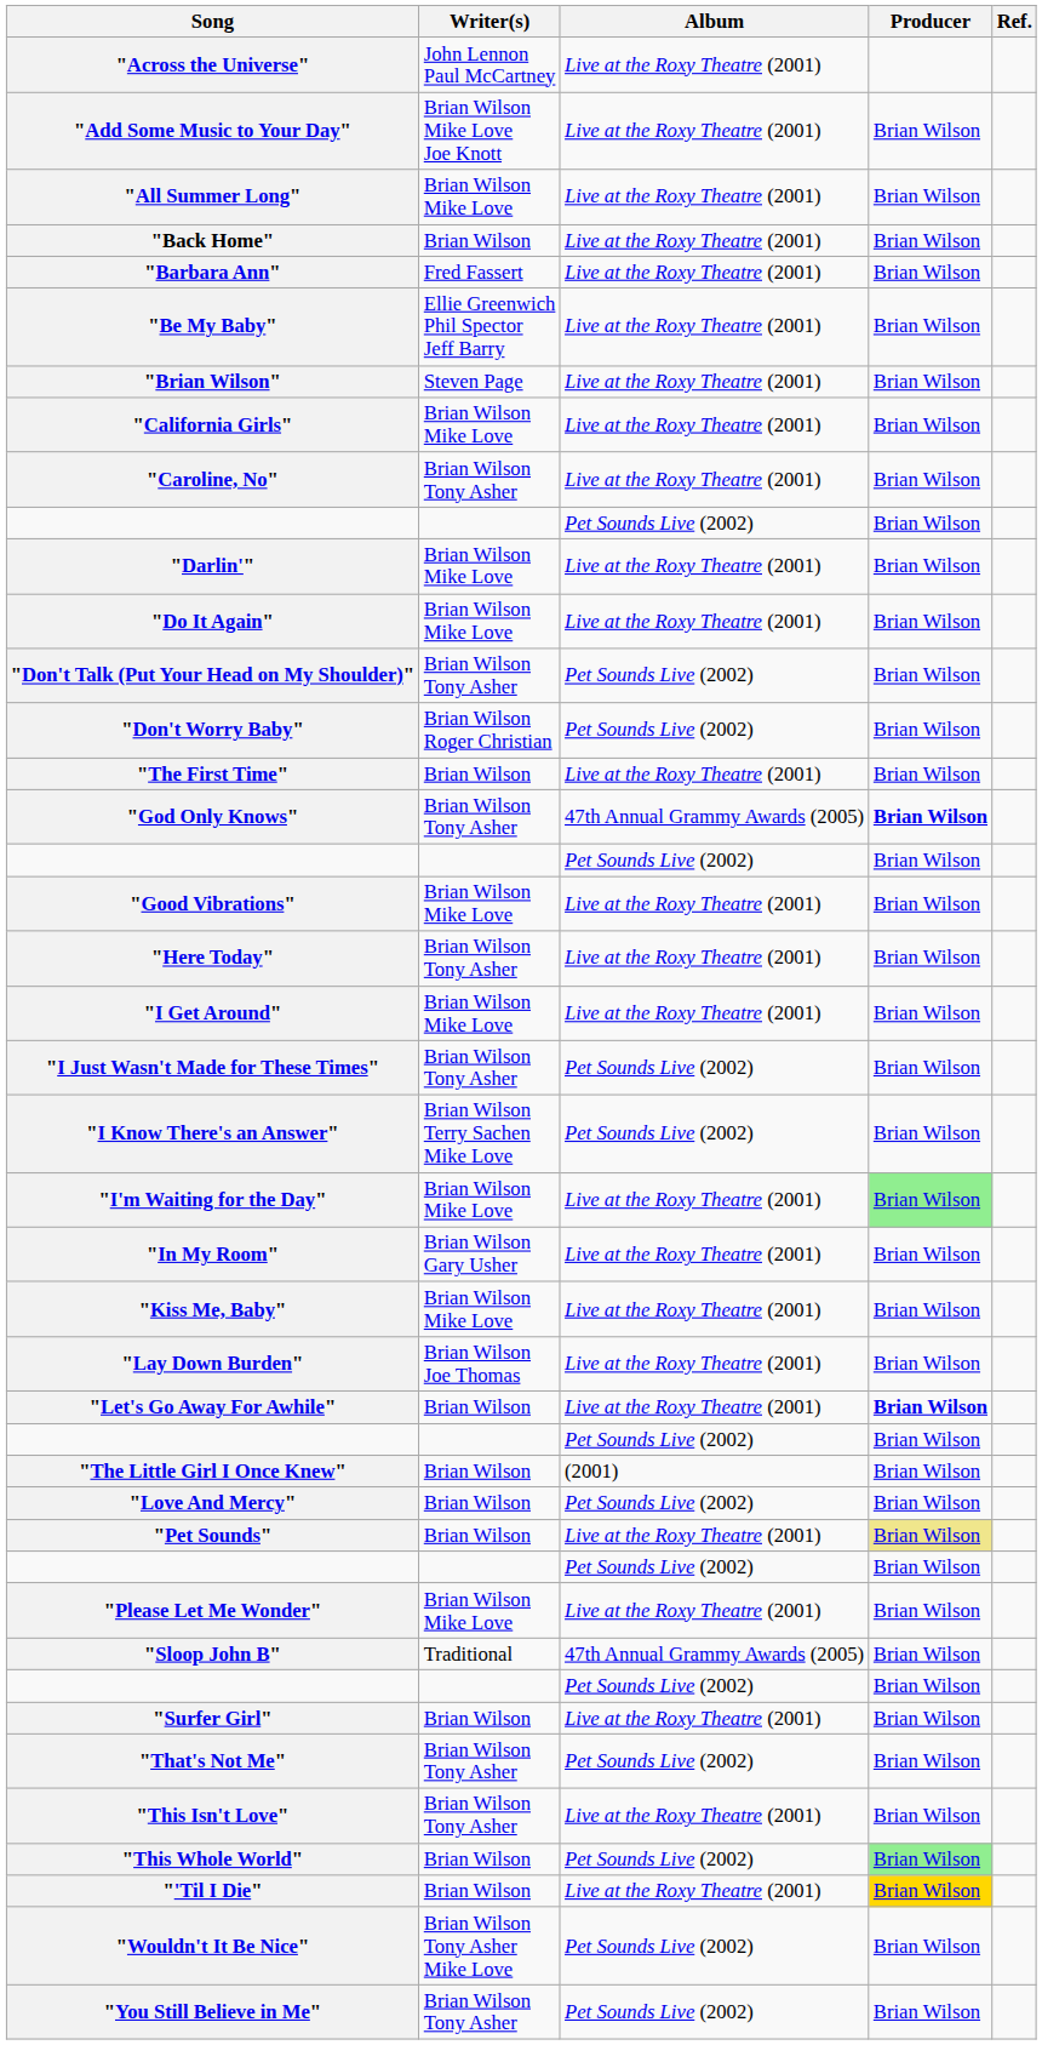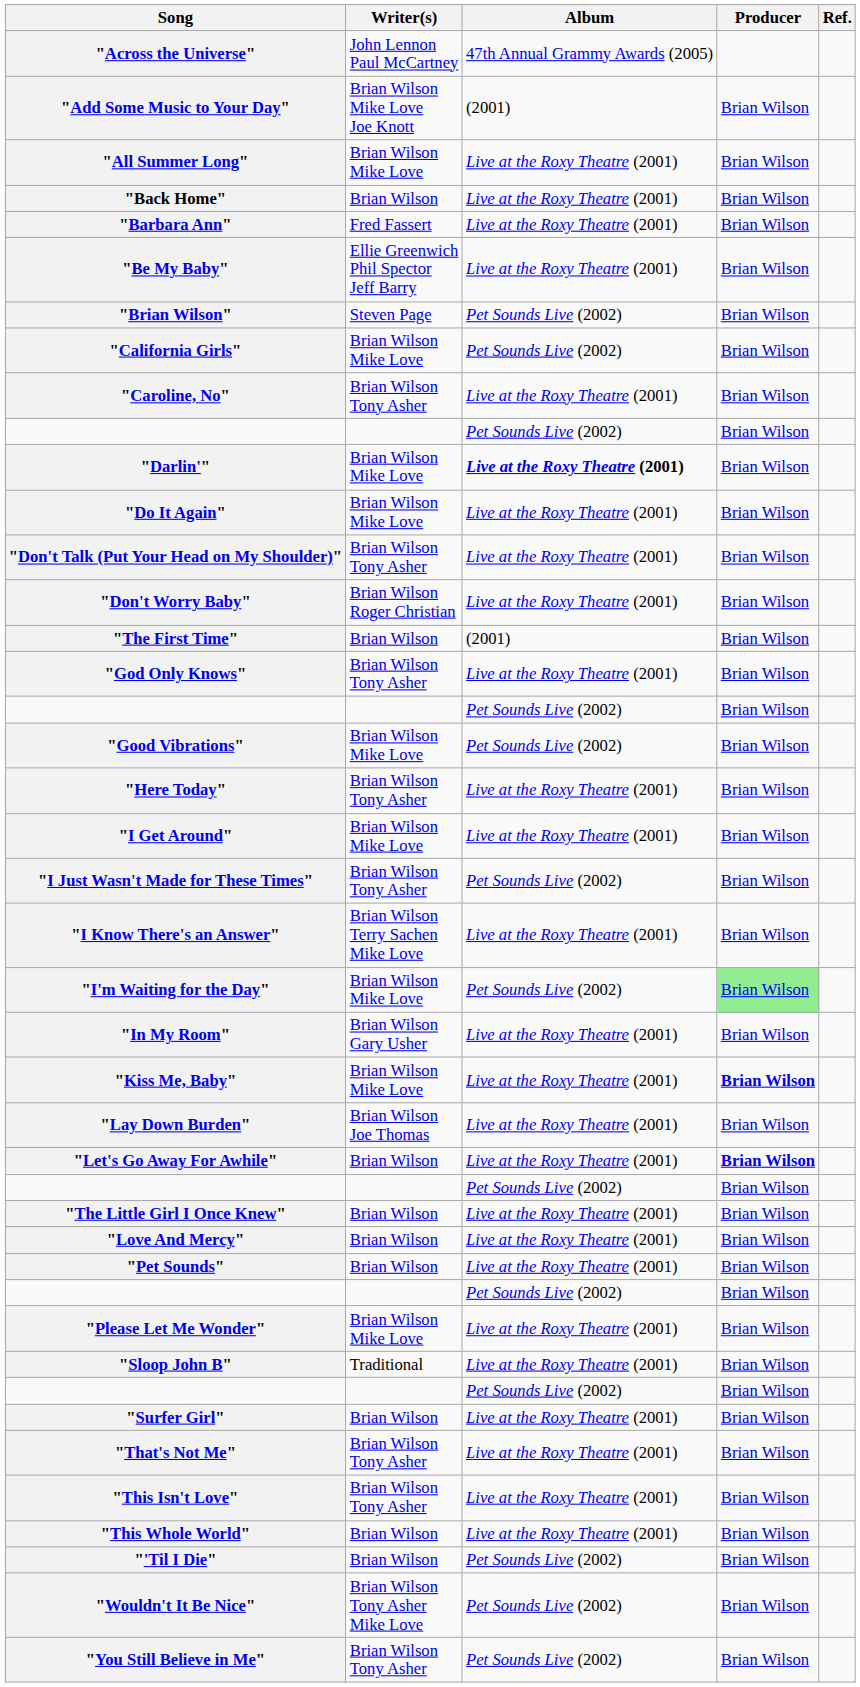"Across the Universe" | Album: Live at the Roxy Theatre (2001) -> 47th Annual Grammy Awards (2005)
"Add Some Music to Your Day" | Album: Live at the Roxy Theatre (2001) -> (2001)
"Brian Wilson" | Album: Live at the Roxy Theatre (2001) -> Pet Sounds Live (2002)
"California Girls" | Album: Live at the Roxy Theatre (2001) -> Pet Sounds Live (2002)
"Darlin'" | Album: normal -> bold
"Don't Talk (Put Your Head on My Shoulder)" | Album: Pet Sounds Live (2002) -> Live at the Roxy Theatre (2001)
"Don't Worry Baby" | Album: Pet Sounds Live (2002) -> Live at the Roxy Theatre (2001)
"The First Time" | Album: Live at the Roxy Theatre (2001) -> (2001)
"God Only Knows" | Album: 47th Annual Grammy Awards (2005) -> Live at the Roxy Theatre (2001)
"God Only Knows" | Producer: bold -> normal
"Good Vibrations" | Album: Live at the Roxy Theatre (2001) -> Pet Sounds Live (2002)
"I Know There's an Answer" | Album: Pet Sounds Live (2002) -> Live at the Roxy Theatre (2001)
"I'm Waiting for the Day" | Album: Live at the Roxy Theatre (2001) -> Pet Sounds Live (2002)
"Kiss Me, Baby" | Producer: normal -> bold
"The Little Girl I Once Knew" | Album: (2001) -> Live at the Roxy Theatre (2001)
"Love And Mercy" | Album: Pet Sounds Live (2002) -> Live at the Roxy Theatre (2001)
"Pet Sounds" | Producer: khaki background -> no background
"Sloop John B" | Album: 47th Annual Grammy Awards (2005) -> Live at the Roxy Theatre (2001)
"That's Not Me" | Album: Pet Sounds Live (2002) -> Live at the Roxy Theatre (2001)
"This Whole World" | Album: Pet Sounds Live (2002) -> Live at the Roxy Theatre (2001)
"This Whole World" | Producer: lightgreen background -> no background
"'Til I Die" | Album: Live at the Roxy Theatre (2001) -> Pet Sounds Live (2002)
"'Til I Die" | Producer: gold background -> no background
